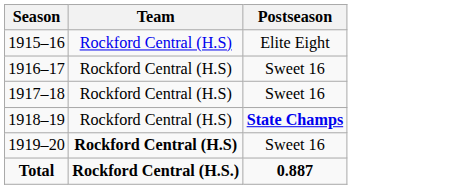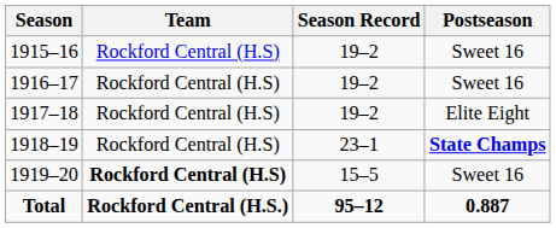+ column: Season Record | 19–2 | 19–2 | 19–2 | 23–1 | 15–5 | 95–12
1915–16 | Postseason: Elite Eight -> Sweet 16
1917–18 | Postseason: Sweet 16 -> Elite Eight
